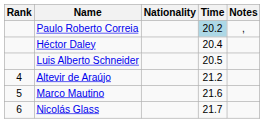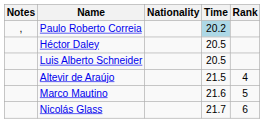columns swapped: Rank <-> Notes
Héctor Daley | Time: 20.4 -> 20.5
Altevir de Araújo | Time: 21.2 -> 21.5
